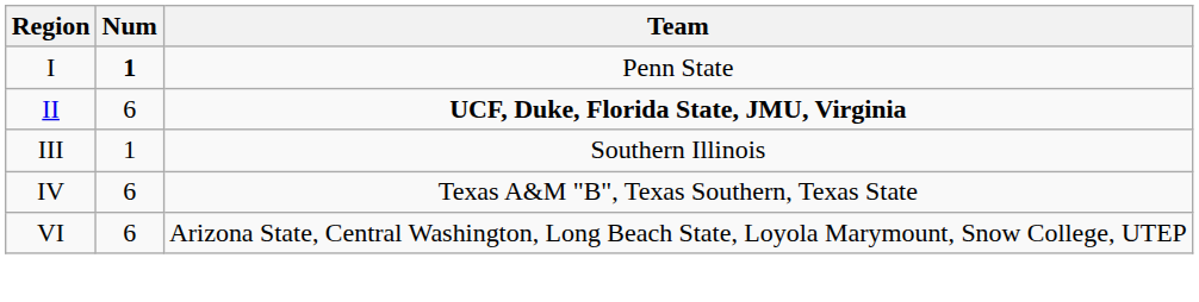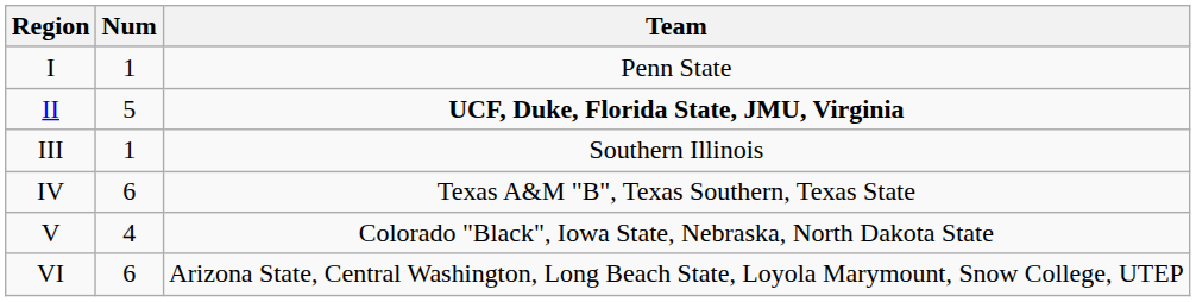I | Num: bold -> normal
II | Num: 6 -> 5
+ row: V | 4 | Colorado "Black", Iowa State, Nebraska, North Dakota State
